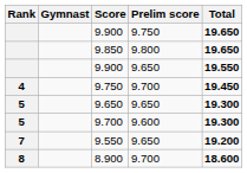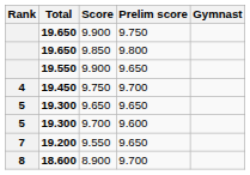columns swapped: Gymnast <-> Total
